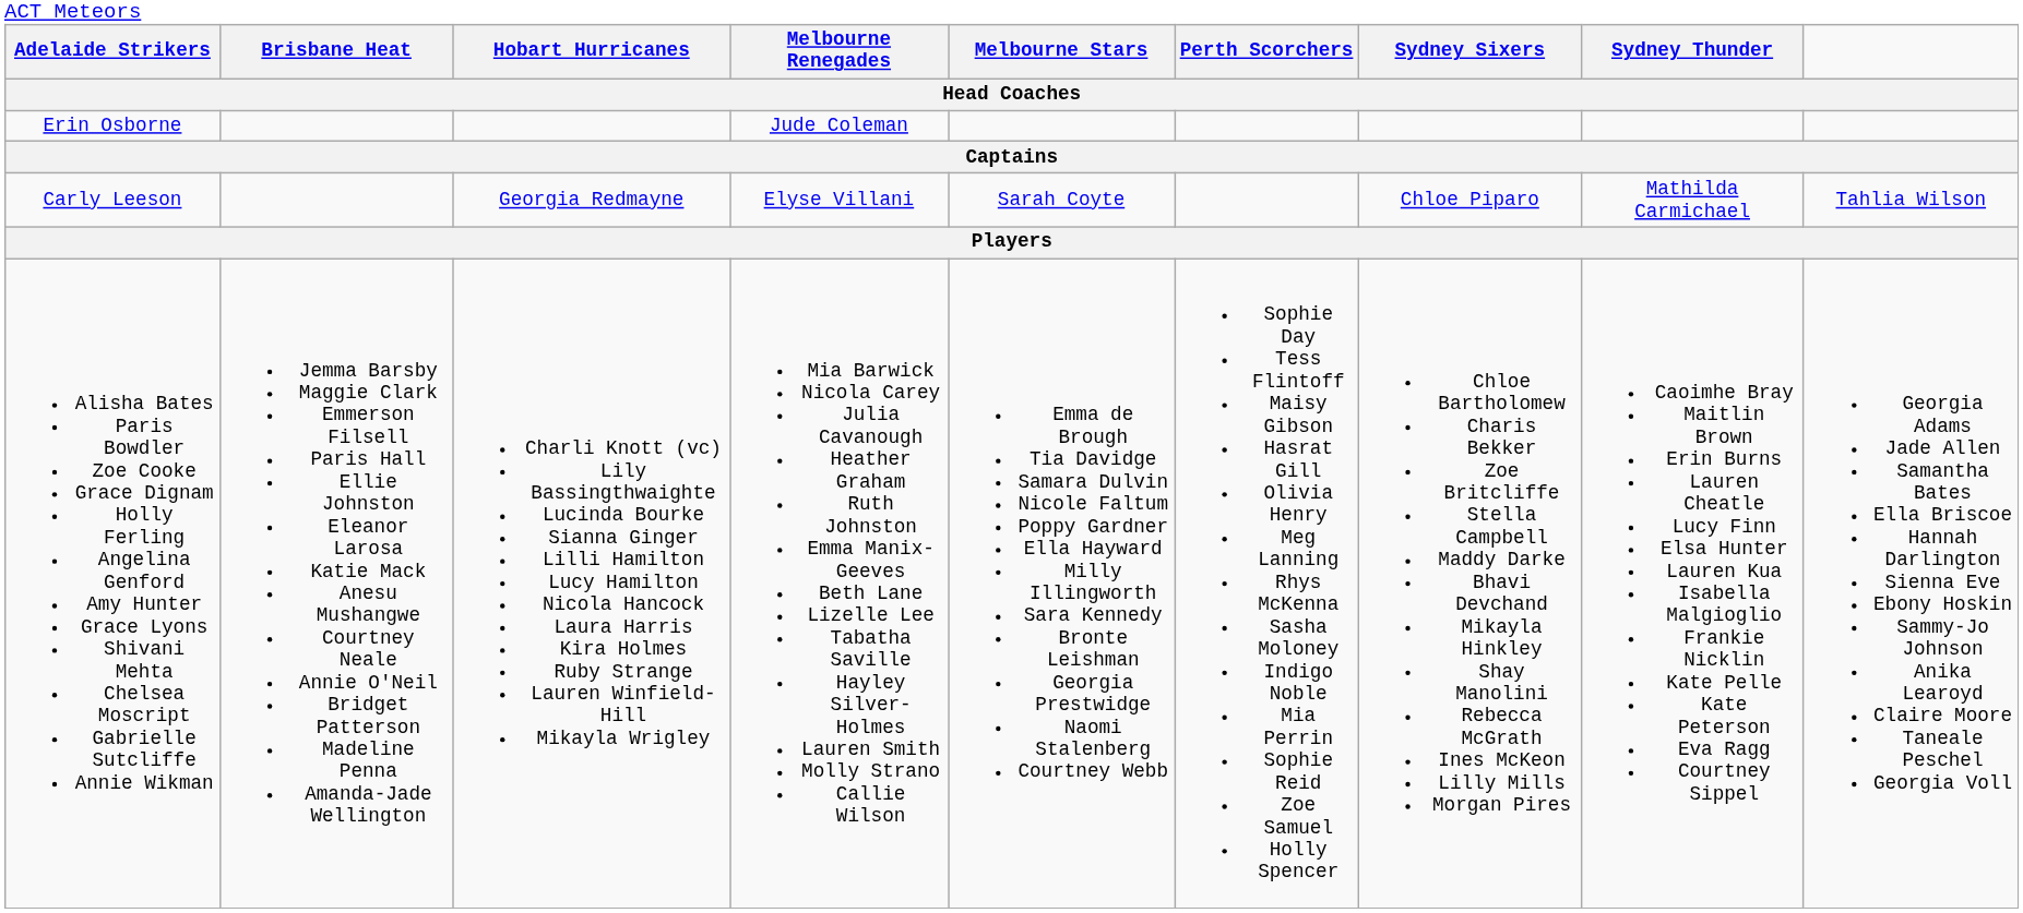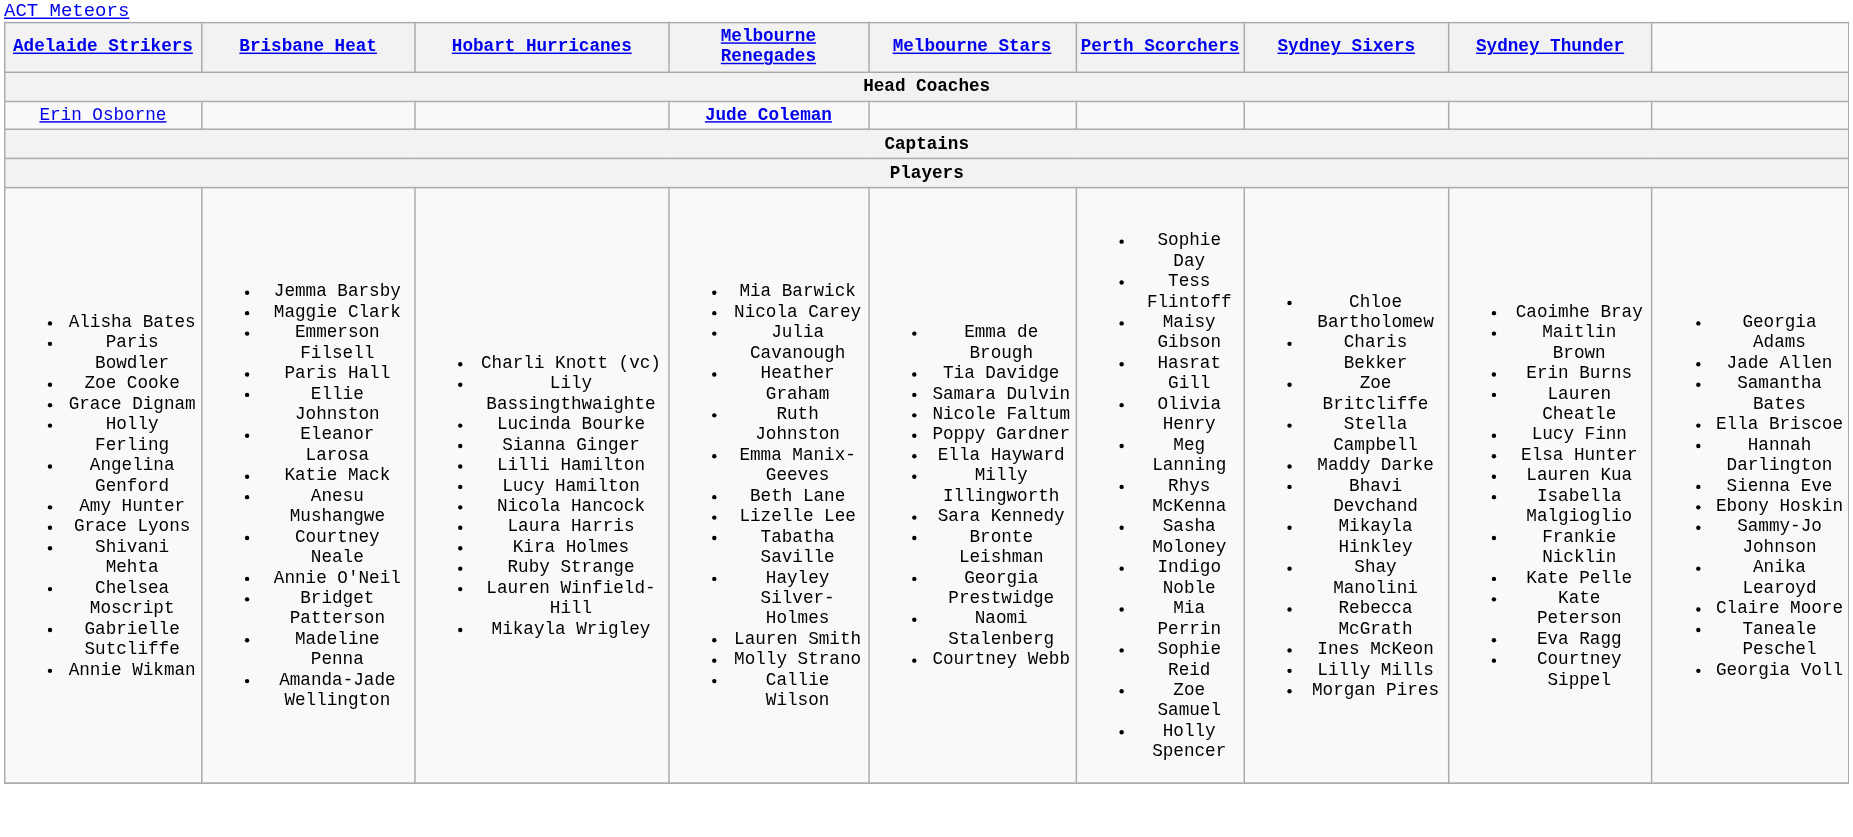Erin Osborne | Hobart Hurricanes: normal -> bold
- row: Carly Leeson | Georgia Redmayne | Elyse Villani | Sarah Coyte | Chloe Piparo | Mathilda Carmichael | Tahlia Wilson
